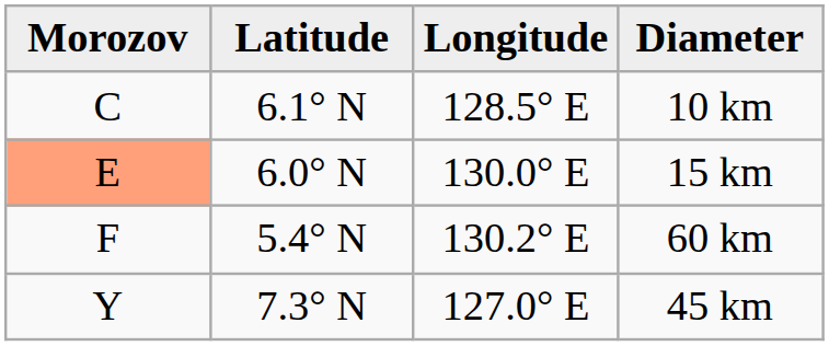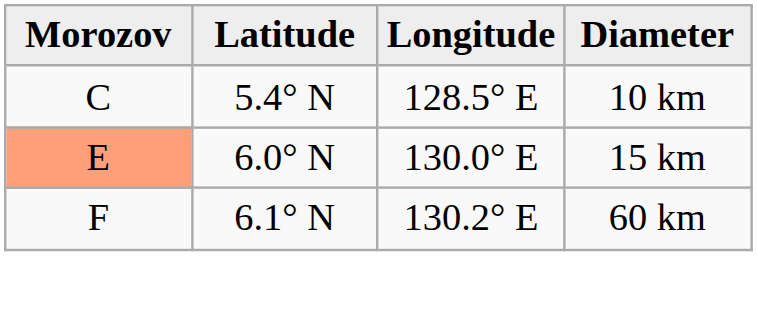10 km | Latitude: 6.1° N -> 5.4° N
60 km | Latitude: 5.4° N -> 6.1° N
- row: Y | 7.3° N | 127.0° E | 45 km
